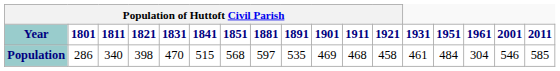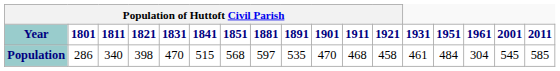Population | Population of Huttoft Civil Parish / 1901: 469 -> 470
Population | 2001: 546 -> 545
